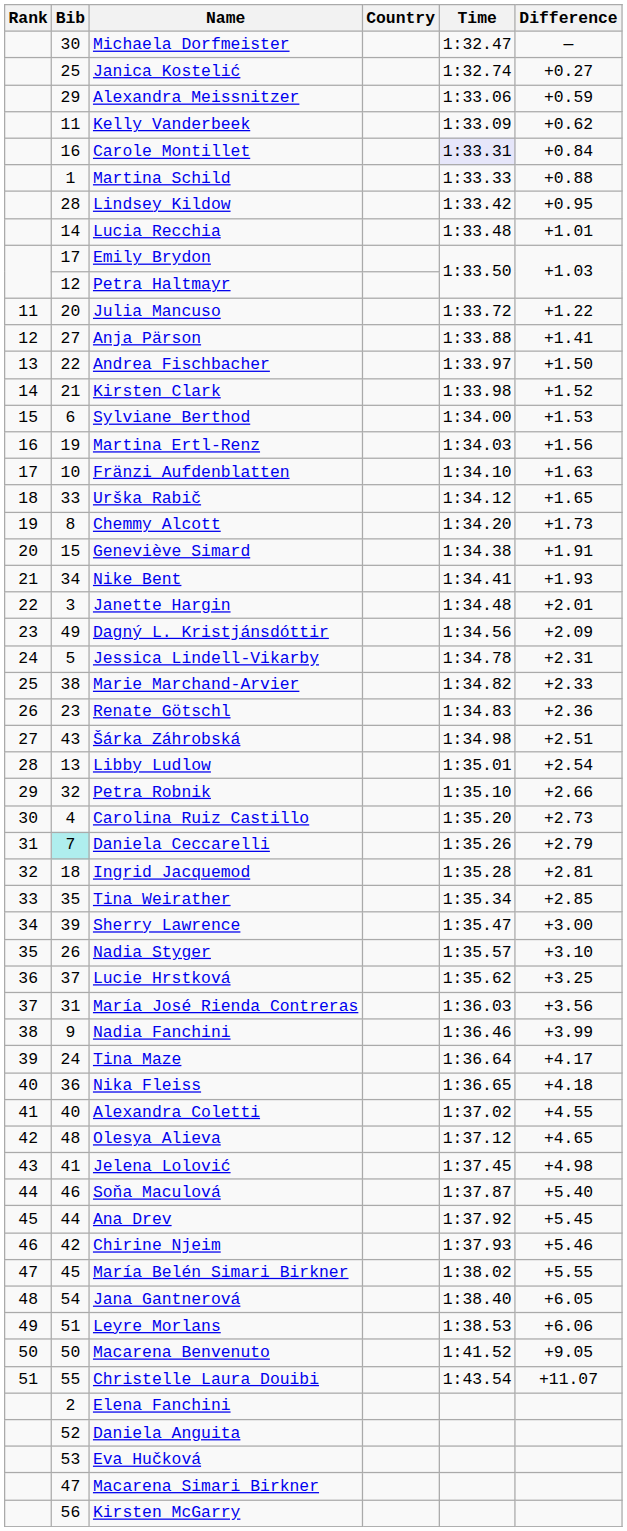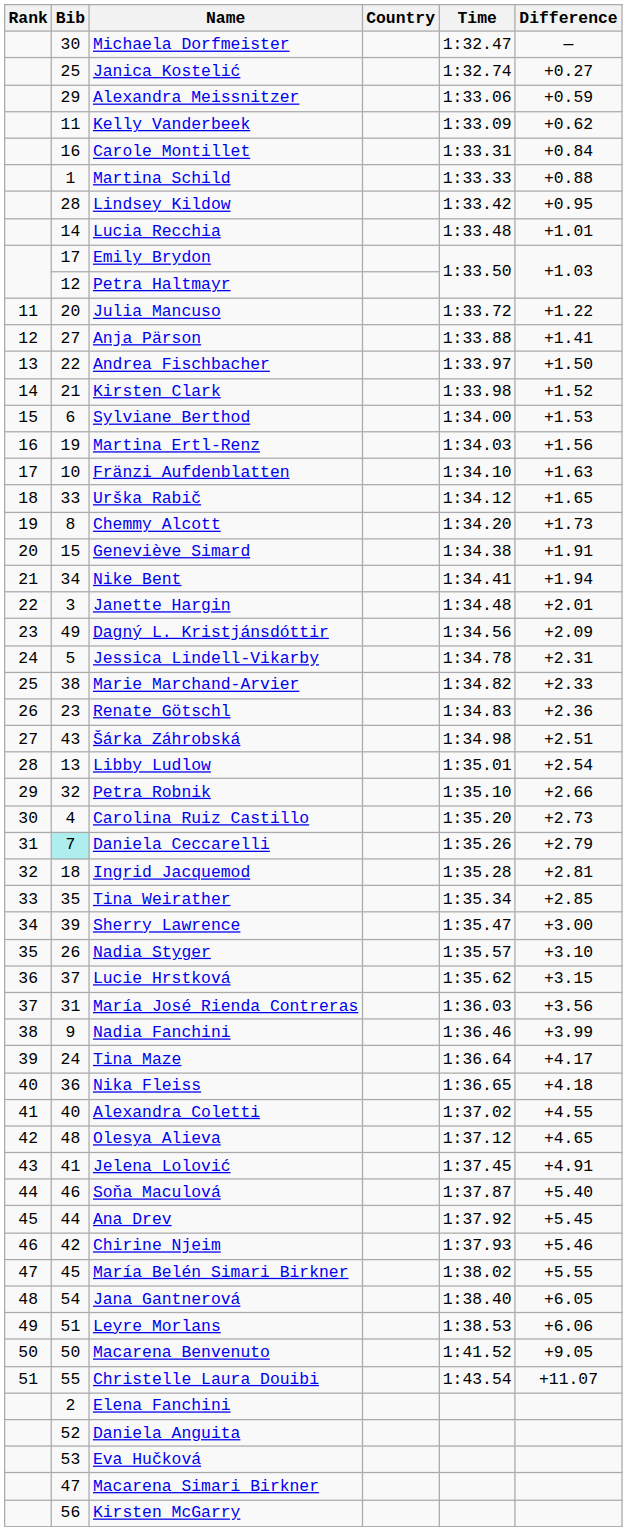Carole Montillet | Time: lavender background -> no background
Nike Bent | Difference: +1.93 -> +1.94
Lucie Hrstková | Difference: +3.25 -> +3.15
Jelena Lolović | Difference: +4.98 -> +4.91
